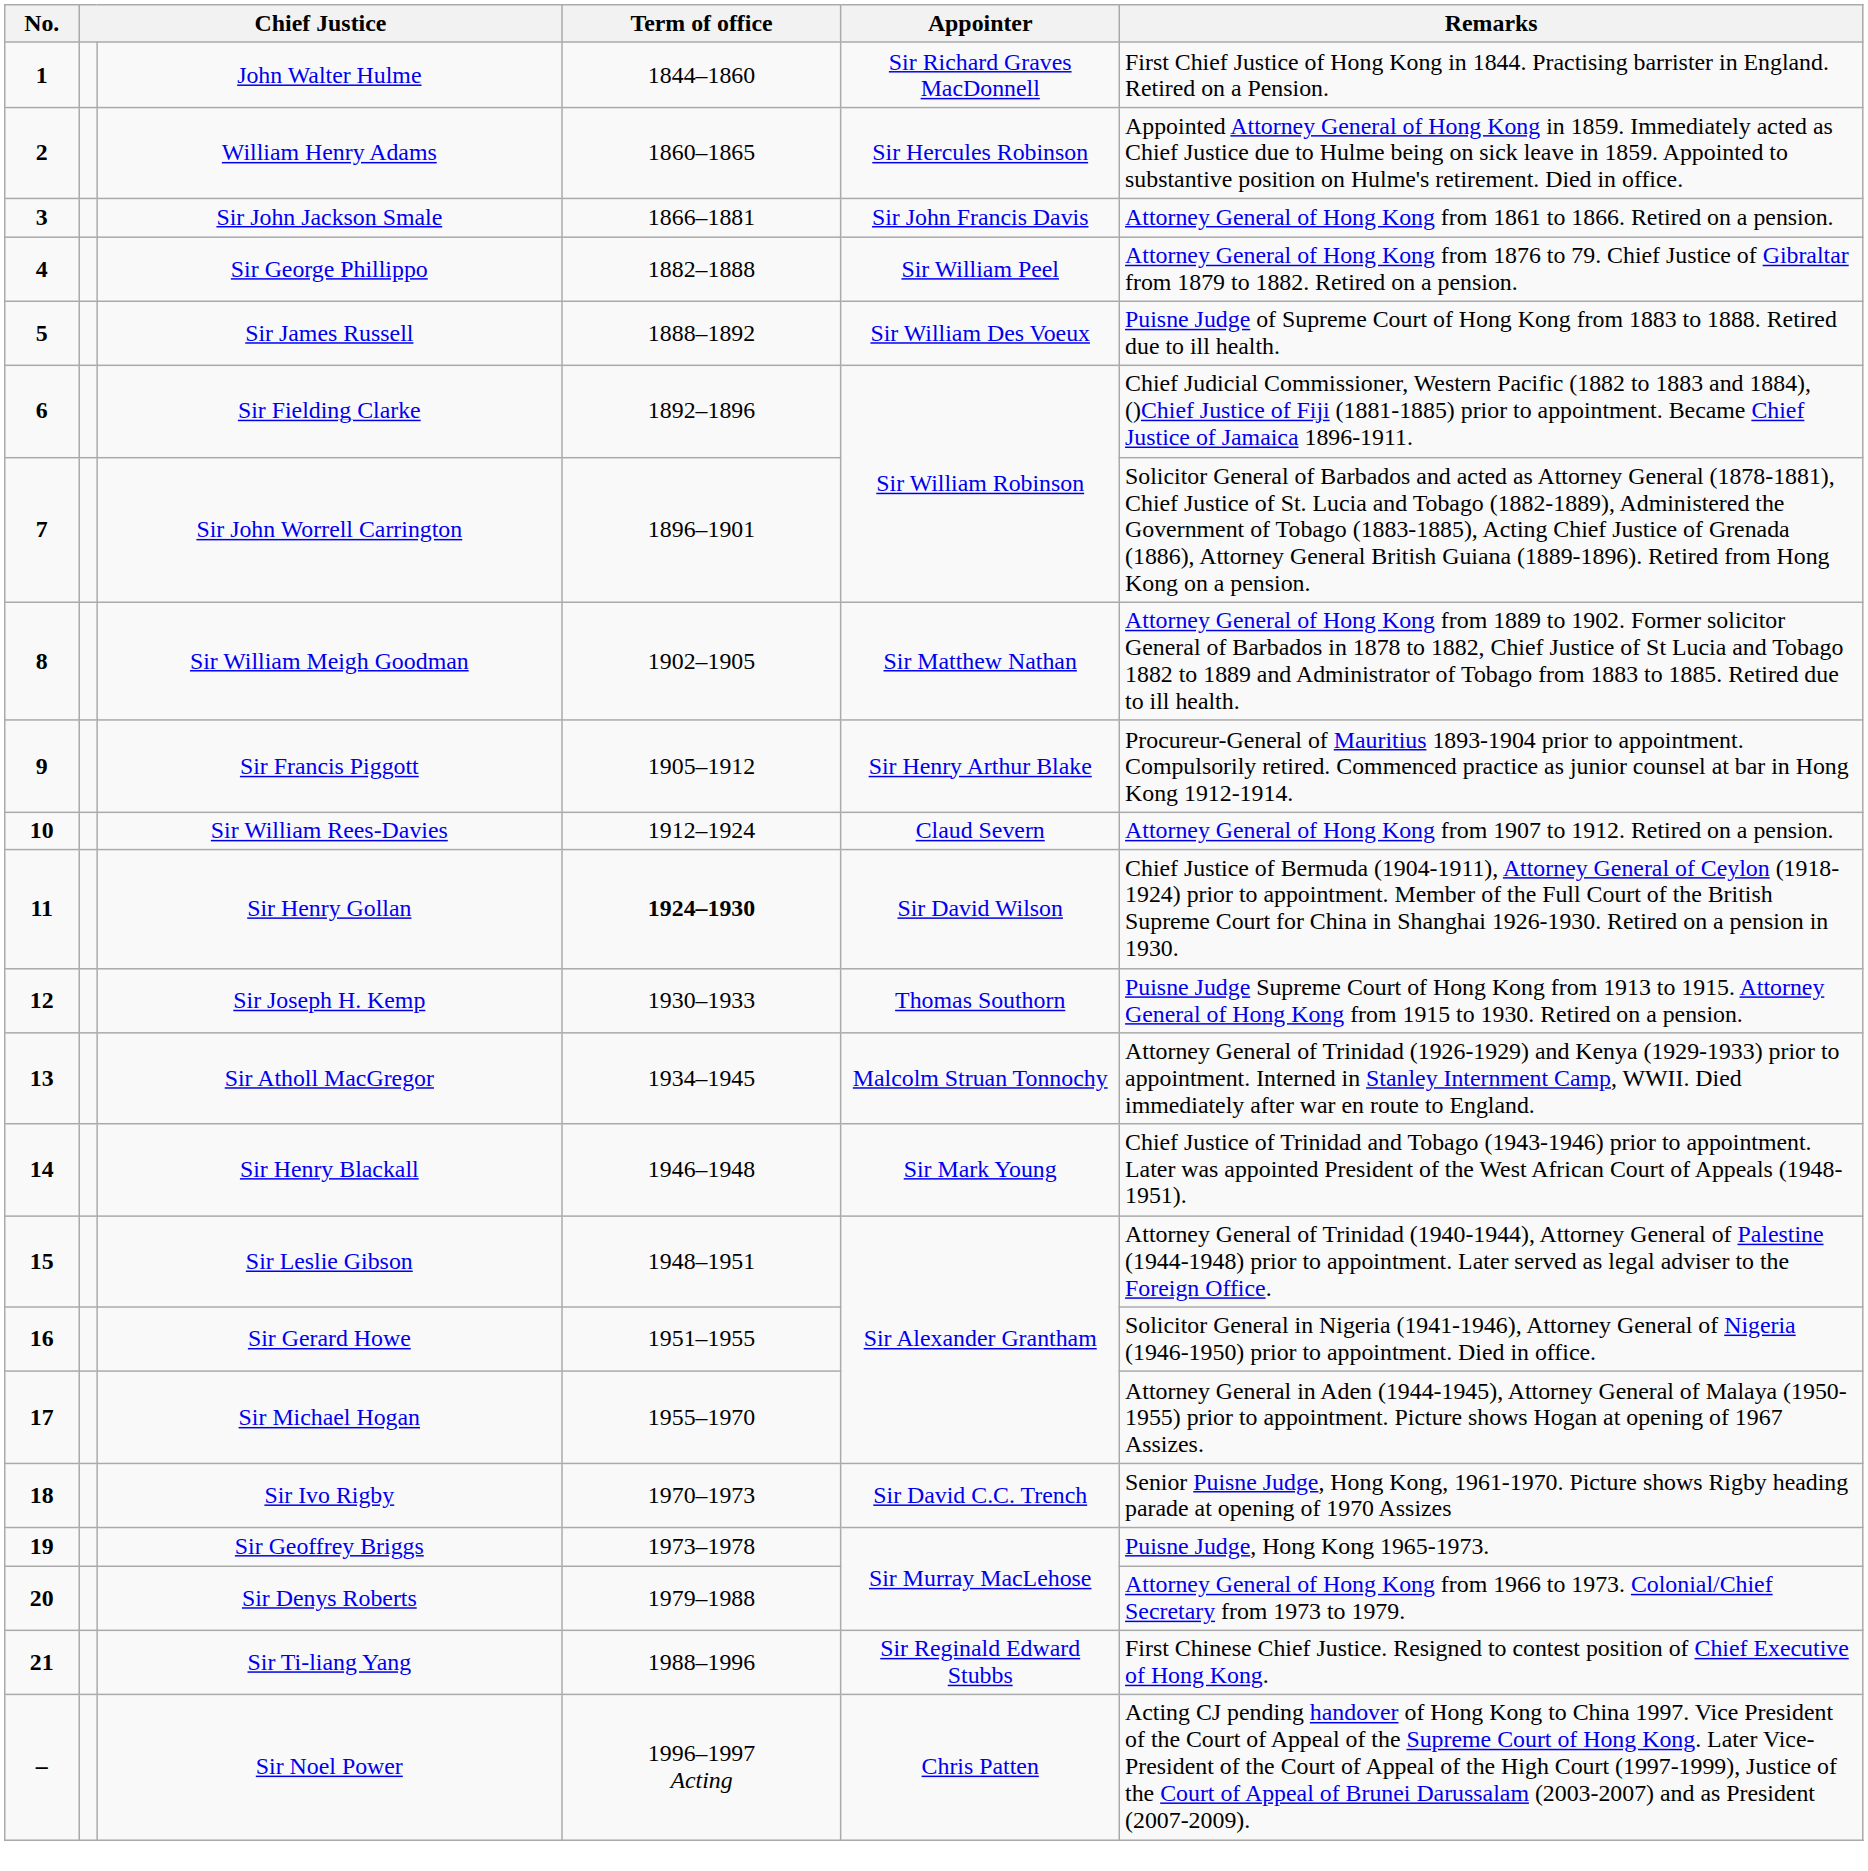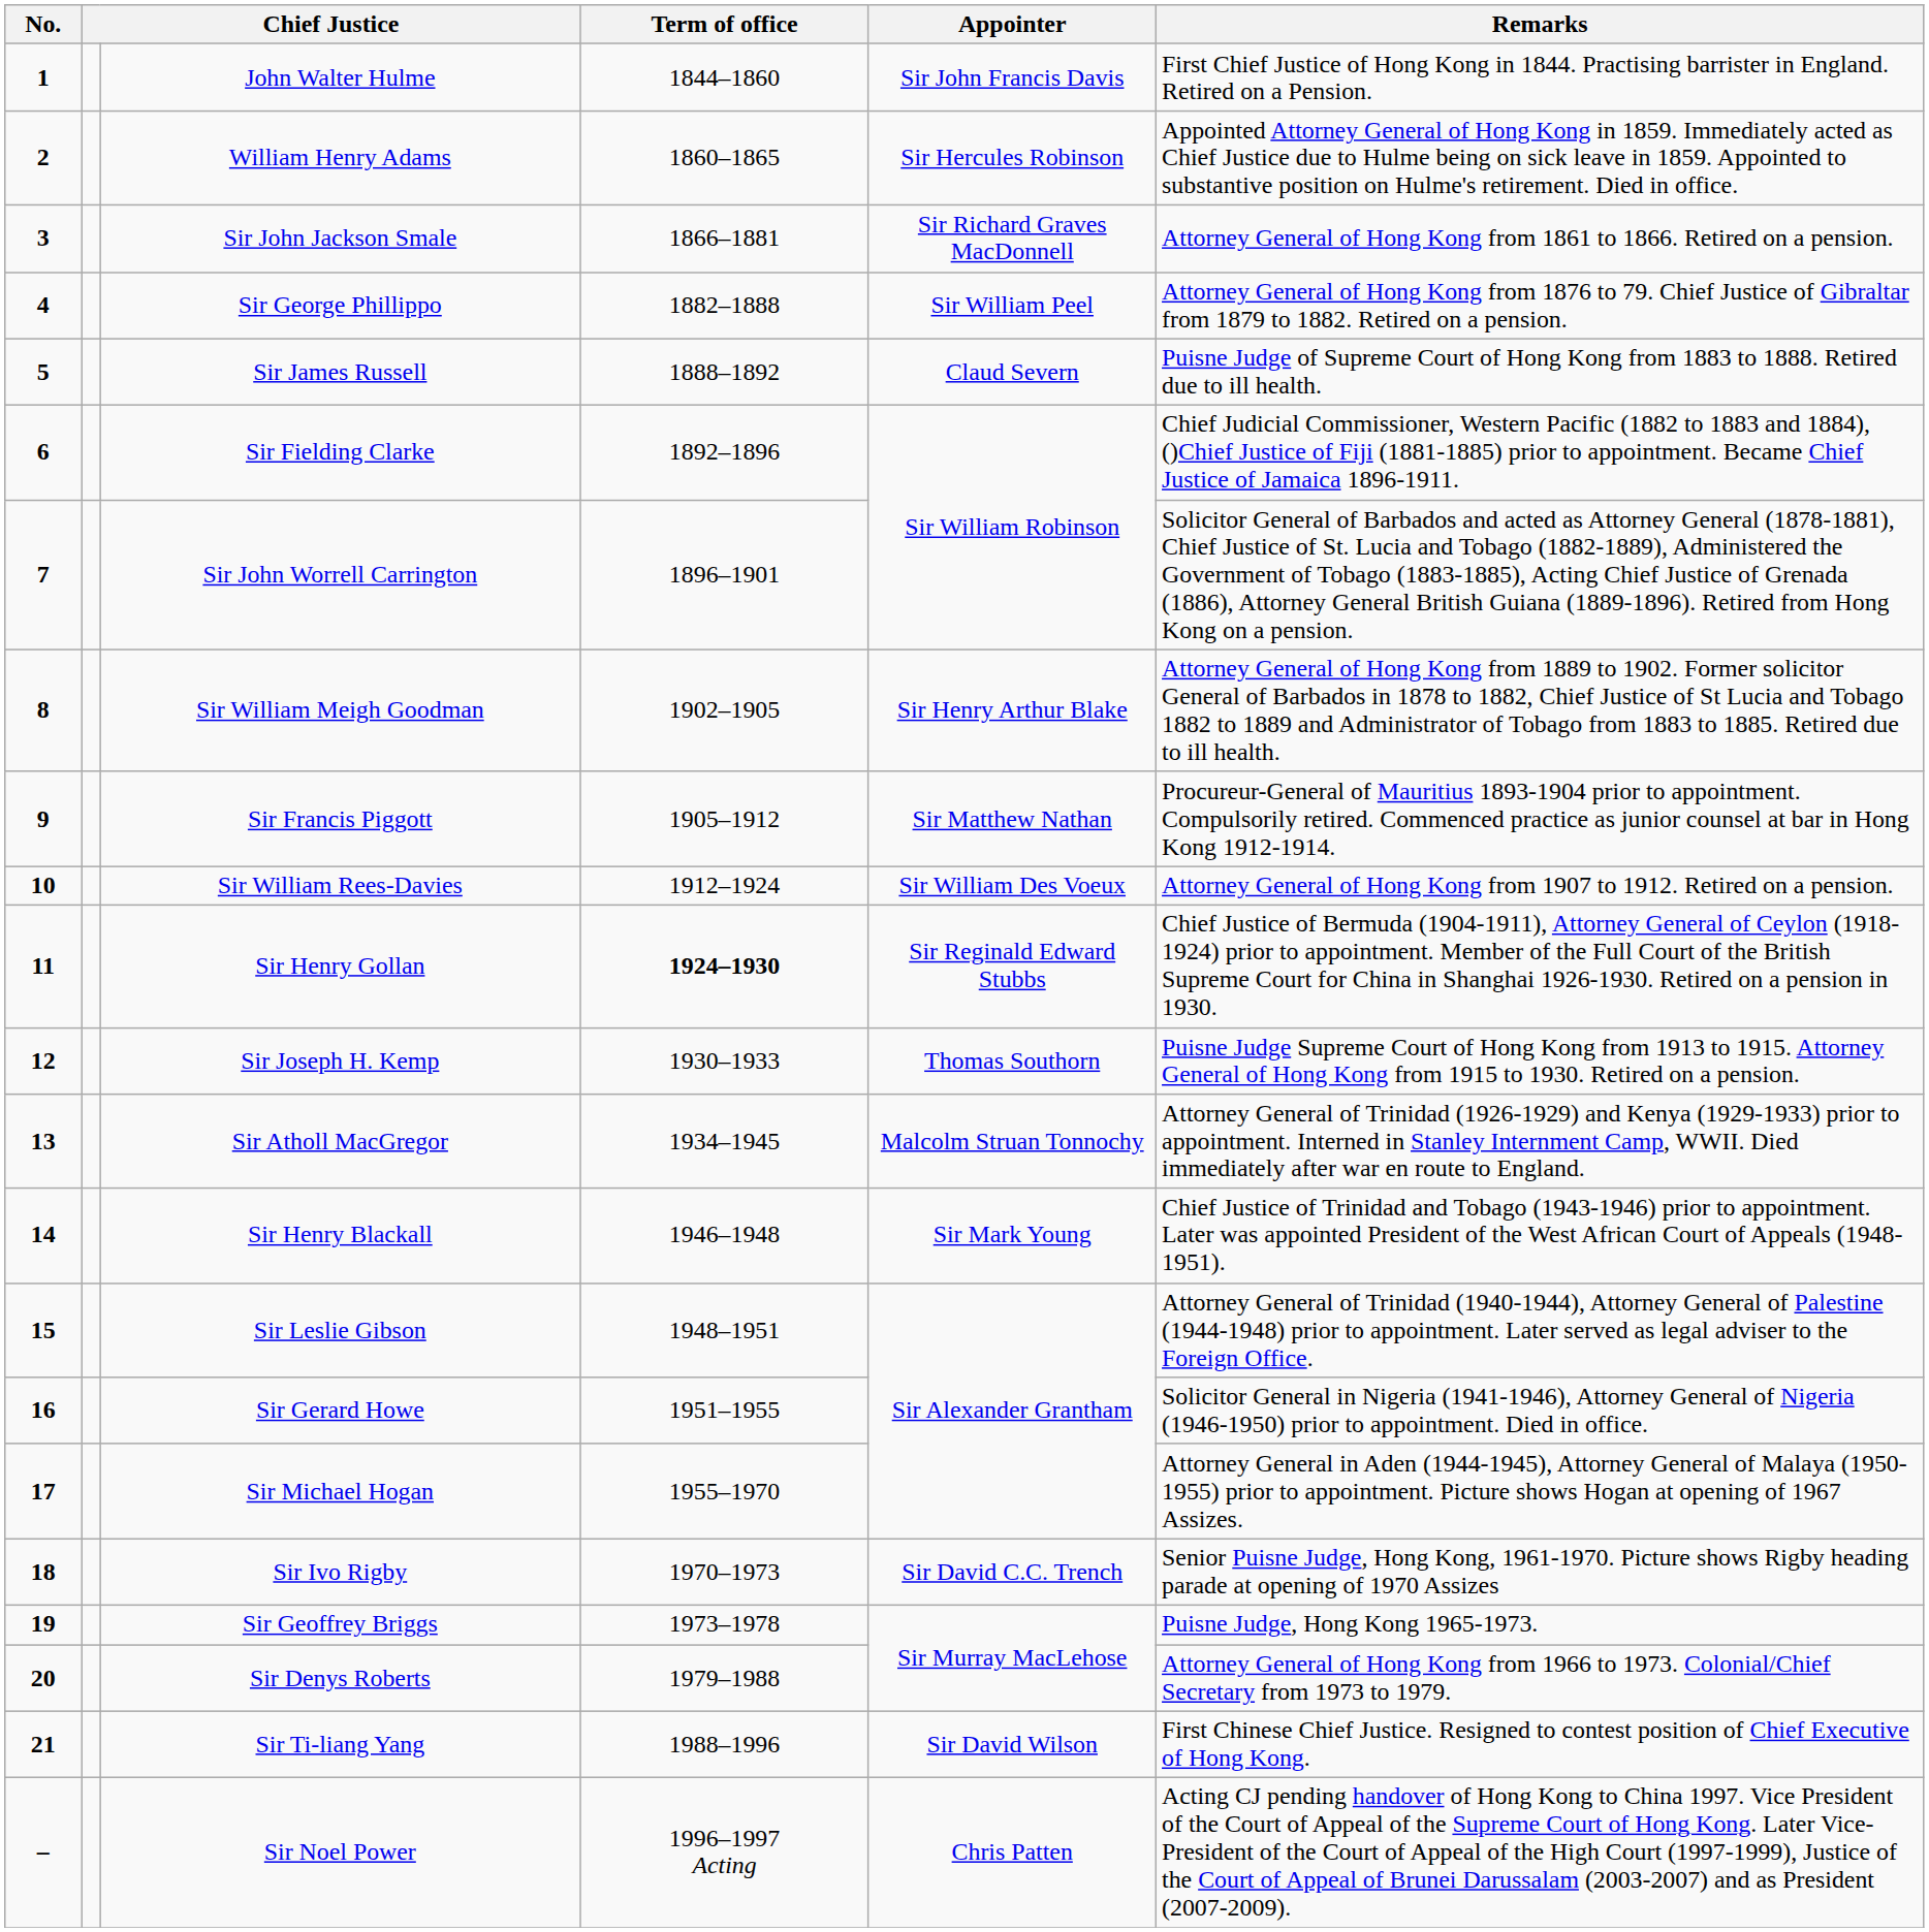John Walter Hulme | Appointer: Sir Richard Graves MacDonnell -> Sir John Francis Davis
Sir John Jackson Smale | Appointer: Sir John Francis Davis -> Sir Richard Graves MacDonnell
Sir James Russell | Appointer: Sir William Des Voeux -> Claud Severn
Sir William Meigh Goodman | Appointer: Sir Matthew Nathan -> Sir Henry Arthur Blake
Sir Francis Piggott | Appointer: Sir Henry Arthur Blake -> Sir Matthew Nathan
Sir William Rees-Davies | Appointer: Claud Severn -> Sir William Des Voeux
Sir Henry Gollan | Appointer: Sir David Wilson -> Sir Reginald Edward Stubbs
Sir Ti-liang Yang | Appointer: Sir Reginald Edward Stubbs -> Sir David Wilson
